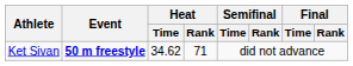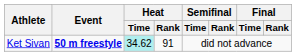Ket Sivan | Heat / Time: no background -> paleturquoise background
Ket Sivan | Heat / Rank: 71 -> 91
